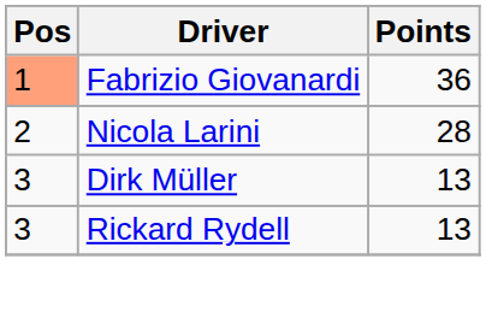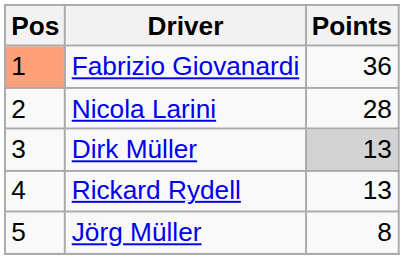Dirk Müller | Points: no background -> lightgrey background
Rickard Rydell | Pos: 3 -> 4
+ row: 5 | Jörg Müller | 8
